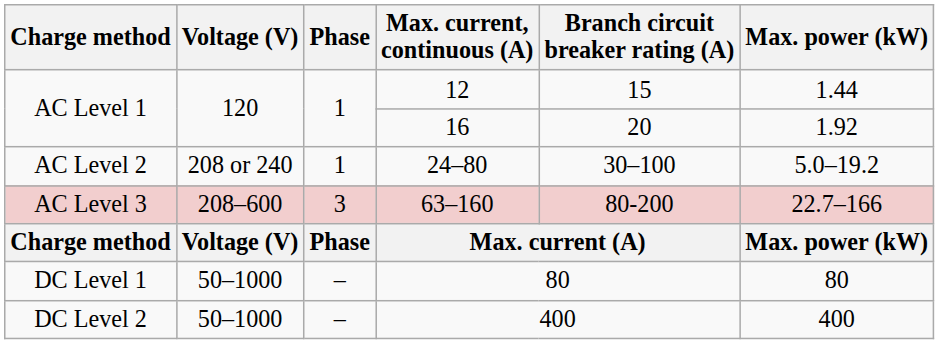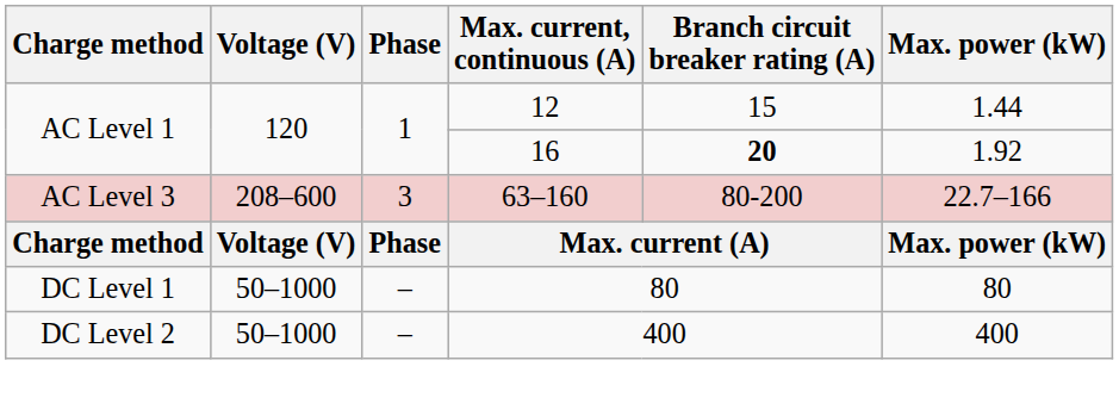16 | Branch circuit breaker rating (A): normal -> bold
- row: AC Level 2 | 208 or 240 | 1 | 24–80 | 30–100 | 5.0–19.2
